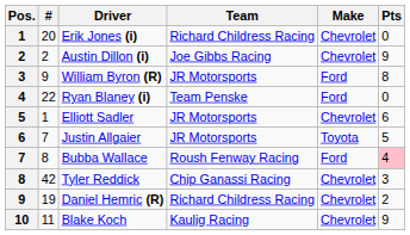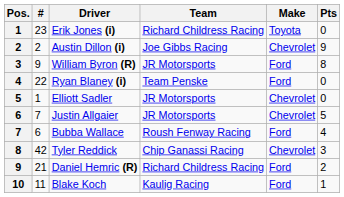Erik Jones (i) | #: 20 -> 23
Erik Jones (i) | Make: Chevrolet -> Toyota
Elliott Sadler | Pts: 6 -> 0
Justin Allgaier | Make: Toyota -> Chevrolet
Bubba Wallace | #: 8 -> 6
Bubba Wallace | Pts: pink background -> no background
Daniel Hemric (R) | #: 19 -> 21
Daniel Hemric (R) | Make: Chevrolet -> Ford
Blake Koch | Make: Chevrolet -> Ford
Blake Koch | Pts: 9 -> 1
